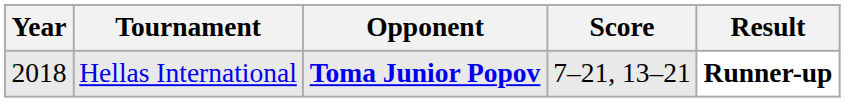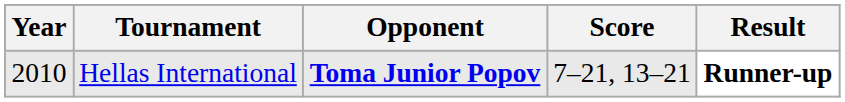Hellas International | Year: 2018 -> 2010
